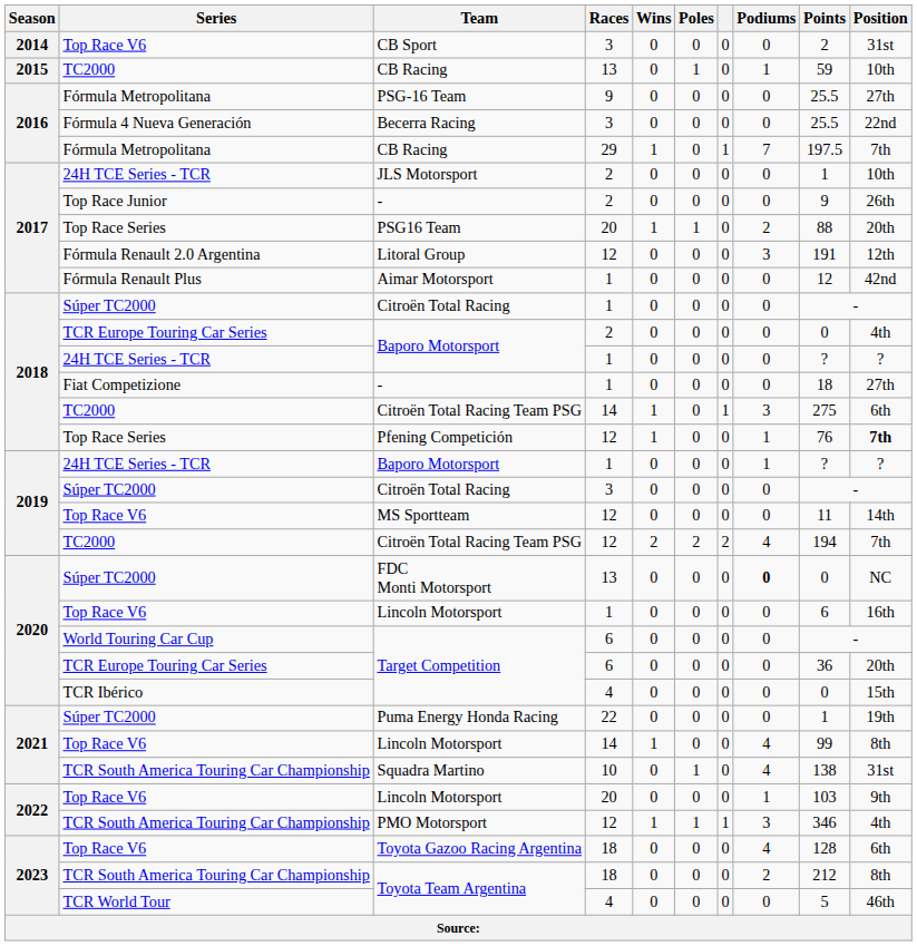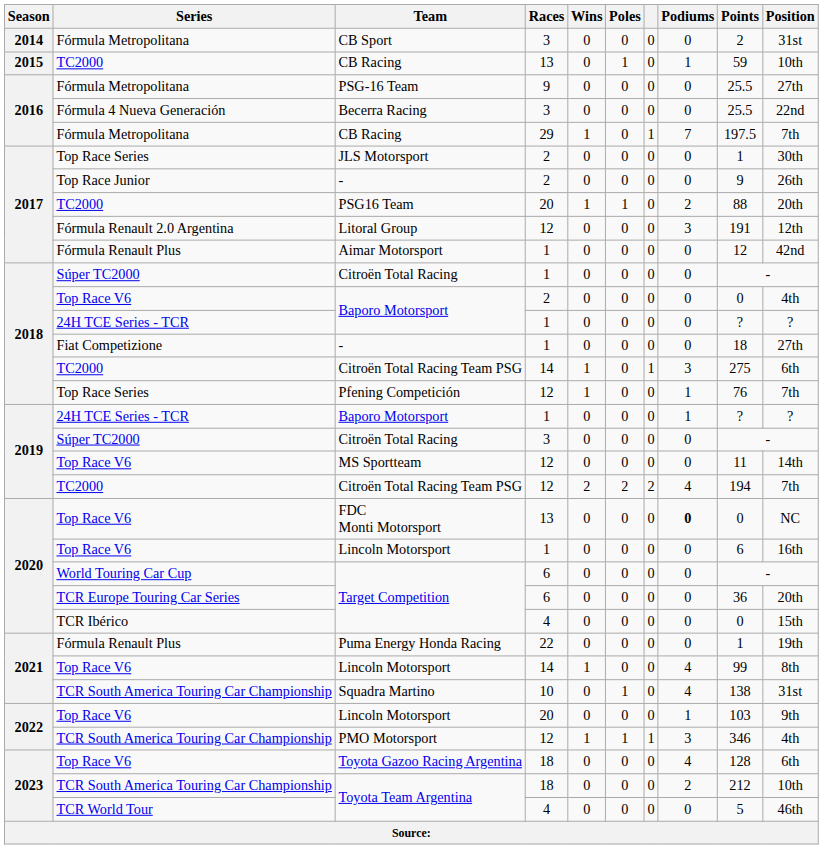CB Sport | Series: Top Race V6 -> Fórmula Metropolitana
JLS Motorsport | Series: 24H TCE Series - TCR -> Top Race Series
JLS Motorsport | Position: 10th -> 30th
PSG16 Team | Series: Top Race Series -> TC2000
Baporo Motorsport / 2 | Series: TCR Europe Touring Car Series -> Top Race V6
Pfening Competición | Position: bold -> normal
FDC Monti Motorsport | Series: Súper TC2000 -> Top Race V6
Puma Energy Honda Racing | Series: Súper TC2000 -> Fórmula Renault Plus
Toyota Team Argentina / 18 | Position: 8th -> 10th
